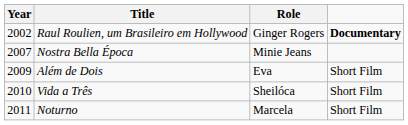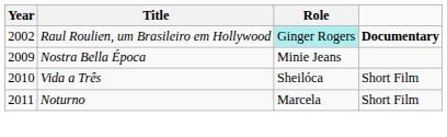Raul Roulien, um Brasileiro em Hollywood | Role: no background -> paleturquoise background
Nostra Bella Época | Year: 2007 -> 2009
- row: 2009 | Além de Dois | Eva | Short Film
